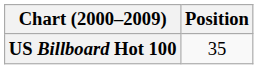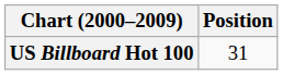US Billboard Hot 100 | Position: 35 -> 31
